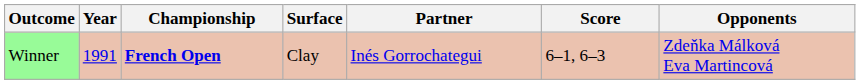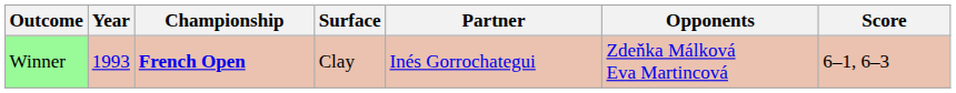columns swapped: Opponents <-> Score
Winner | Year: 1991 -> 1993
